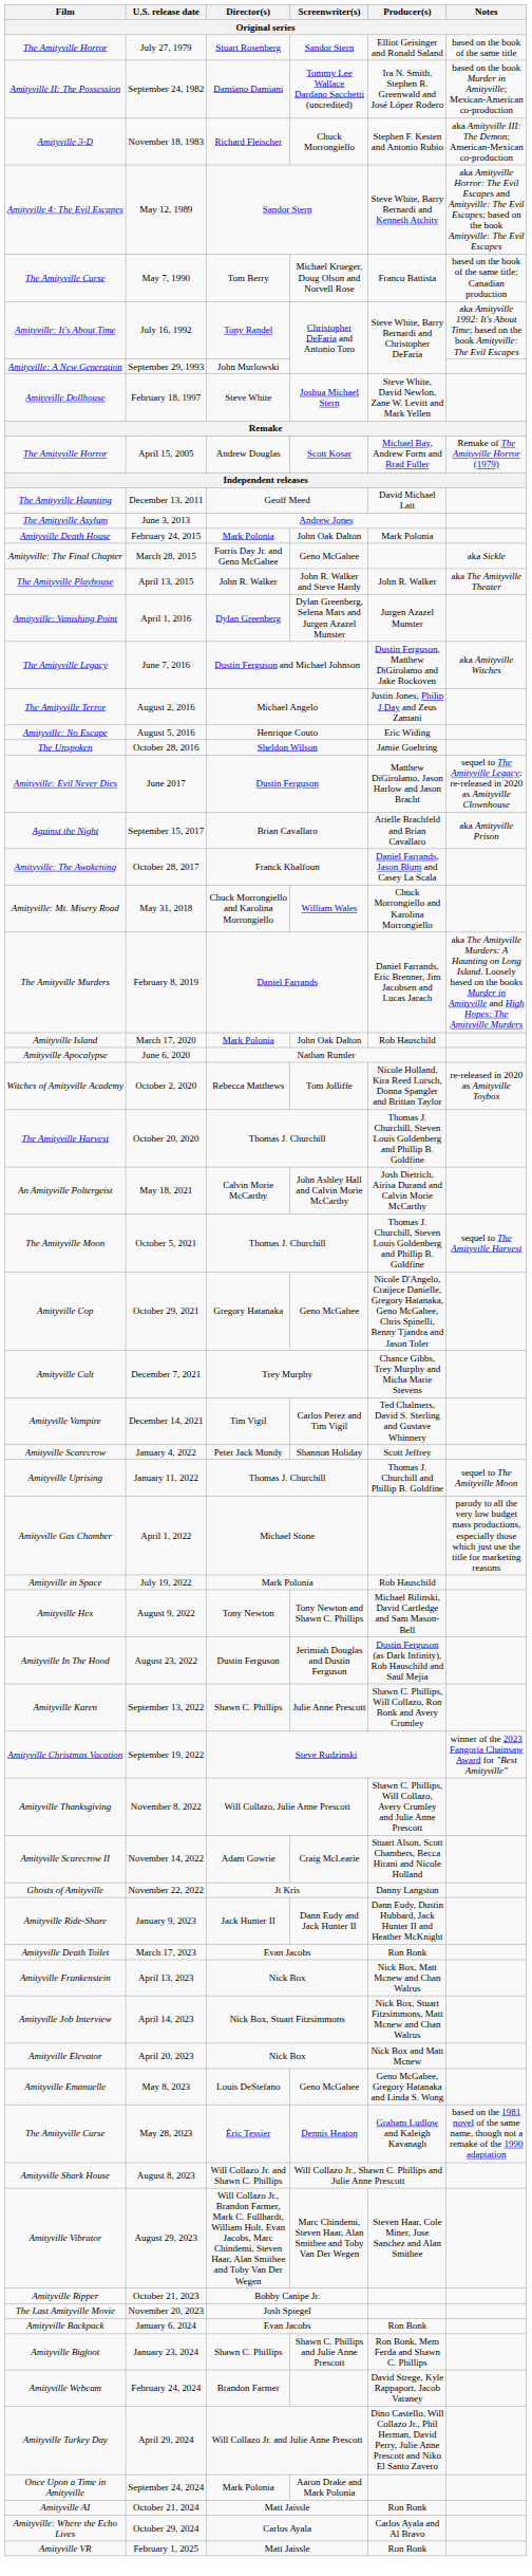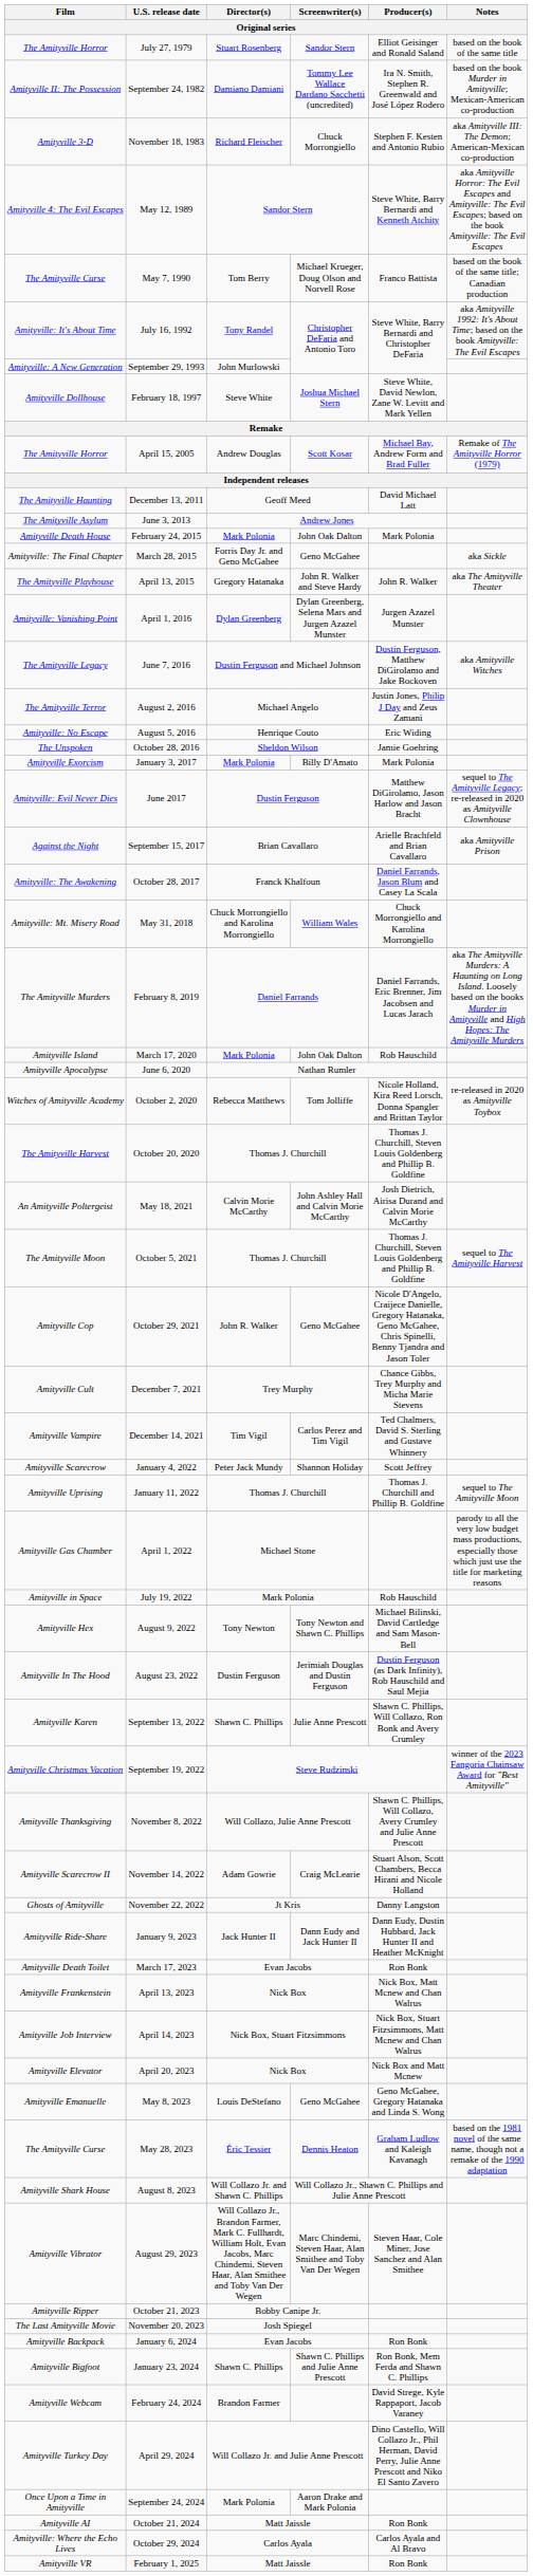April 13, 2015 | Director(s): John R. Walker -> Gregory Hatanaka
+ row: Amityville Exorcism | January 3, 2017 | Mark Polonia | Billy D'Amato | Mark Polonia
October 29, 2021 | Director(s): Gregory Hatanaka -> John R. Walker
